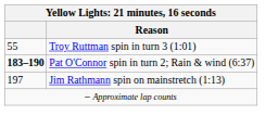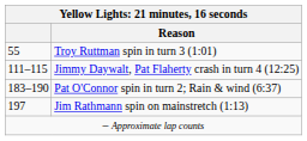+ row: 111–115 | Jimmy Daywalt, Pat Flaherty crash in turn 4 (12:25)
Pat O'Connor spin in turn 2; Rain & wind (6:37) | column 1: bold -> normal
